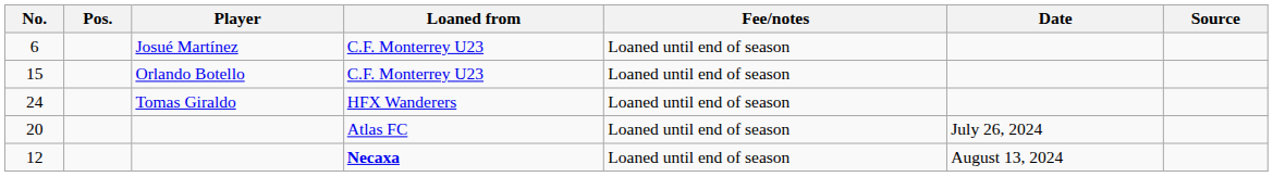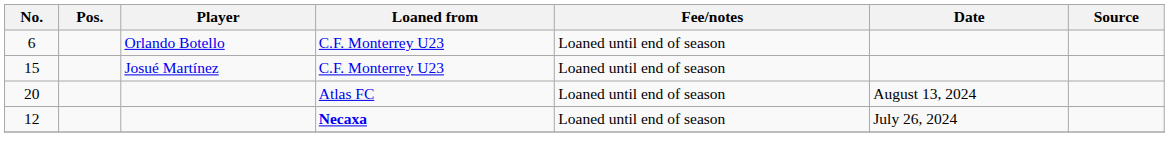6 | Player: Josué Martínez -> Orlando Botello
15 | Player: Orlando Botello -> Josué Martínez
- row: 24 | Tomas Giraldo | HFX Wanderers | Loaned until end of season
20 | Date: July 26, 2024 -> August 13, 2024
12 | Date: August 13, 2024 -> July 26, 2024
